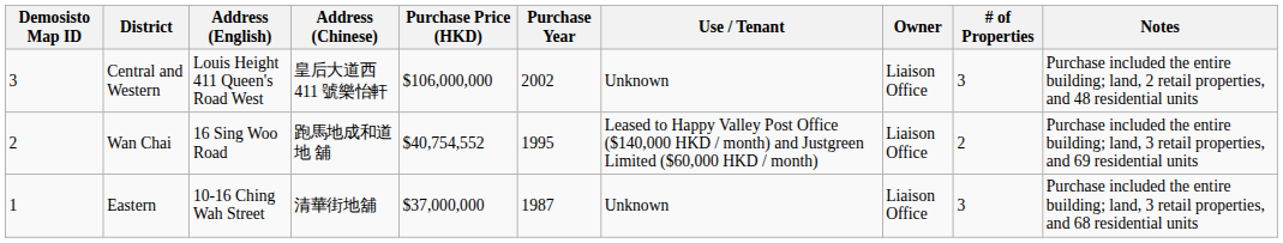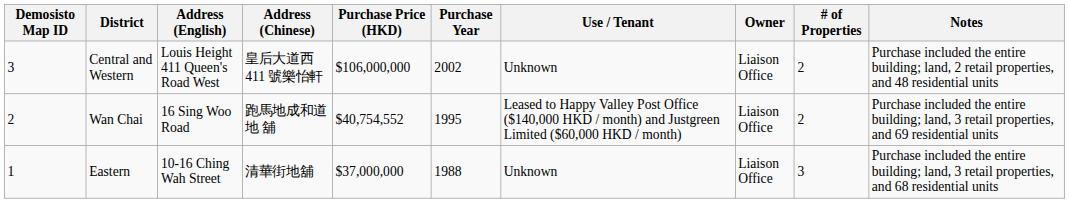Central and Western | # of Properties: 3 -> 2
Eastern | Purchase Year: 1987 -> 1988
